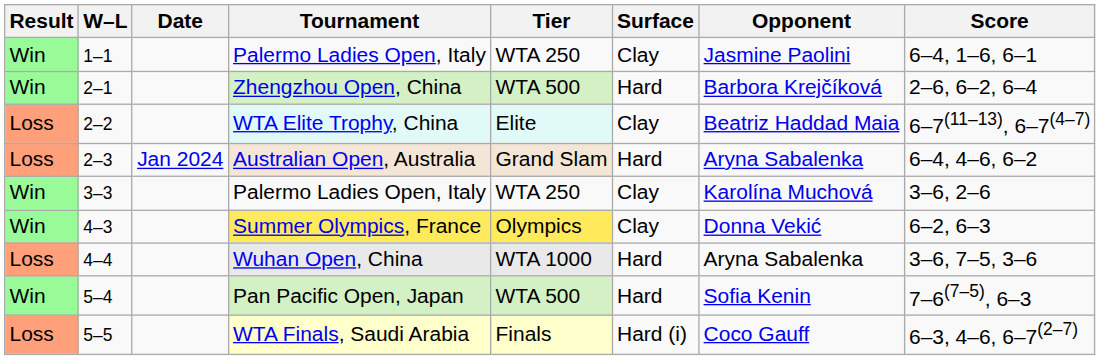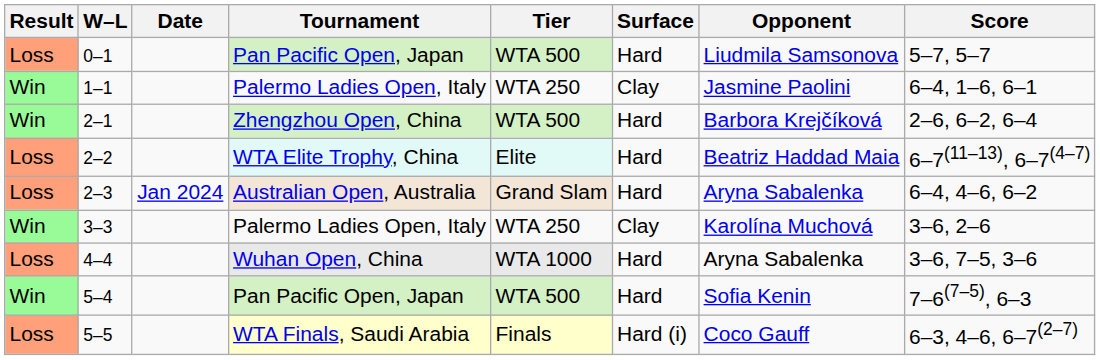+ row: Loss | 0–1 | Pan Pacific Open, Japan | WTA 500 | Hard | Liudmila Samsonova | 5–7, 5–7
2–2 | Surface: Clay -> Hard
- row: Win | 4–3 | Summer Olympics, France | Olympics | Clay | Donna Vekić | 6–2, 6–3
